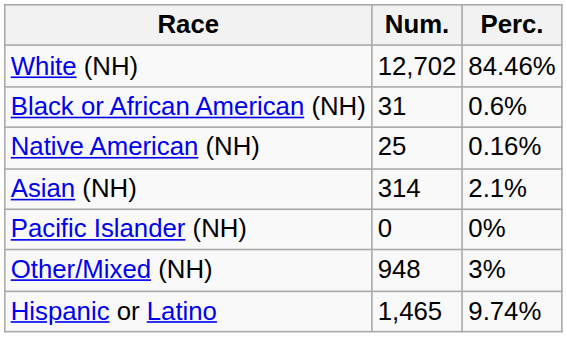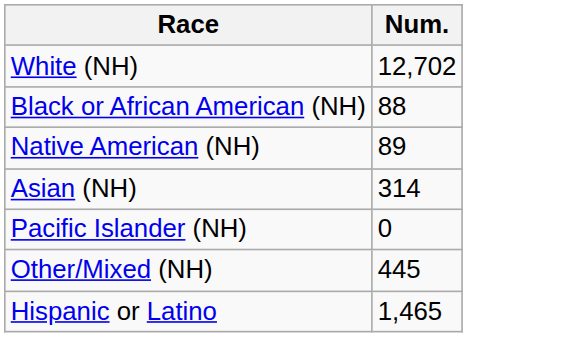- column: Perc. | 84.46% | 0.6% | 0.16% | 2.1% | 0% | 3% | 9.74%
Black or African American (NH) | Num.: 31 -> 88
Native American (NH) | Num.: 25 -> 89
Other/Mixed (NH) | Num.: 948 -> 445
